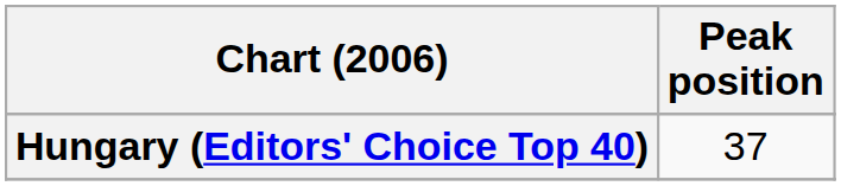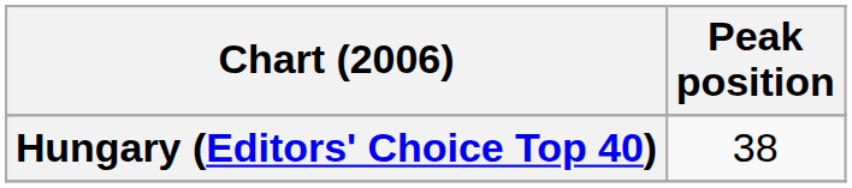Hungary (Editors' Choice Top 40) | Peak position: 37 -> 38
